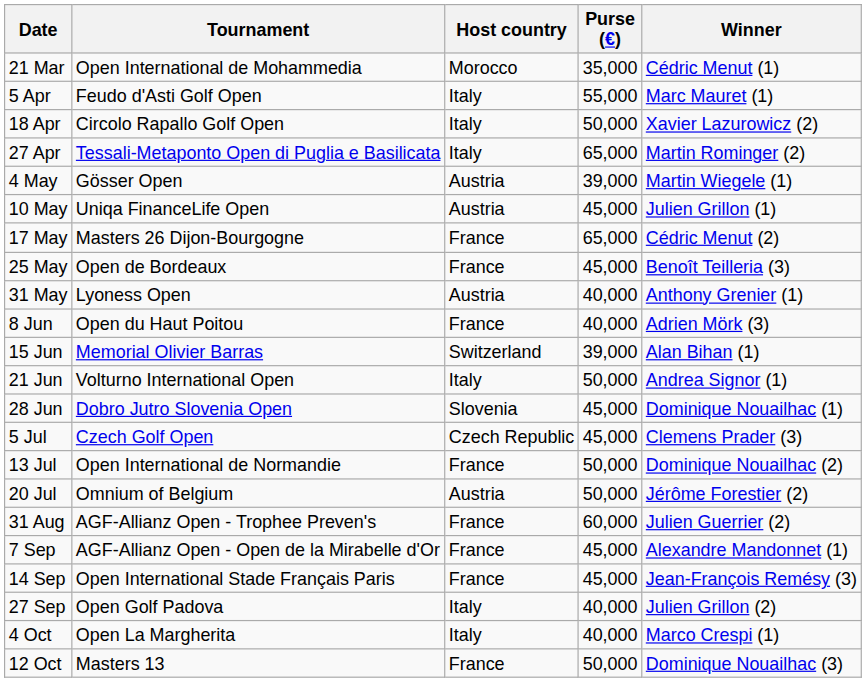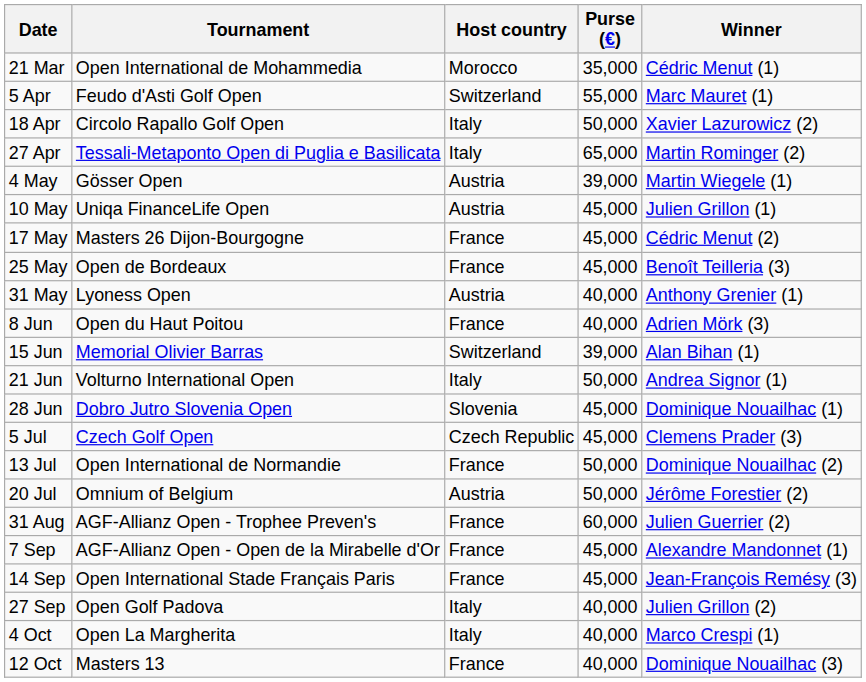5 Apr | Host country: Italy -> Switzerland
17 May | Purse (€): 65,000 -> 45,000
12 Oct | Purse (€): 50,000 -> 40,000
